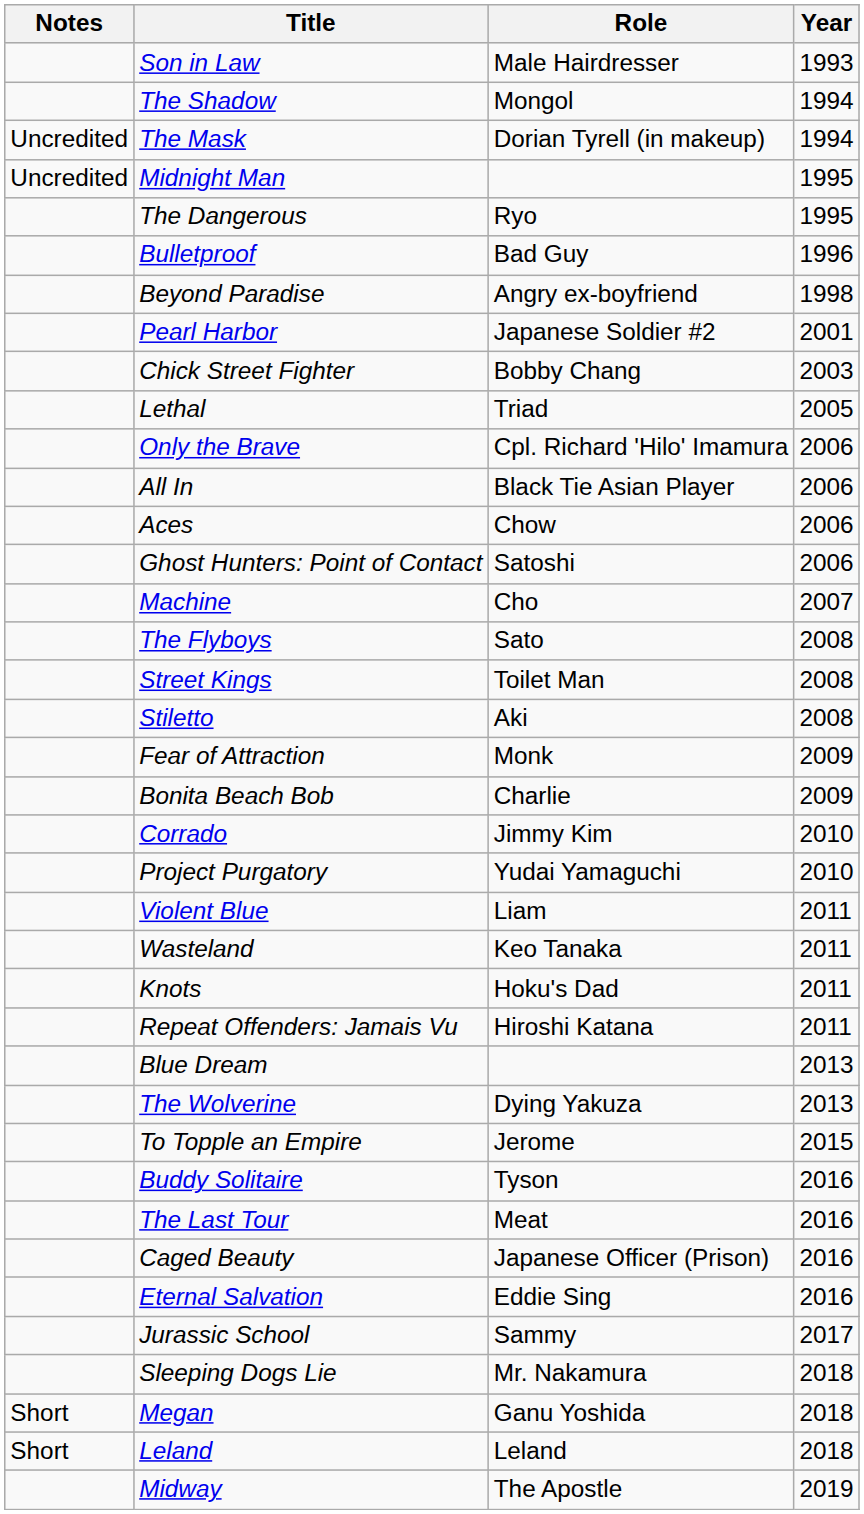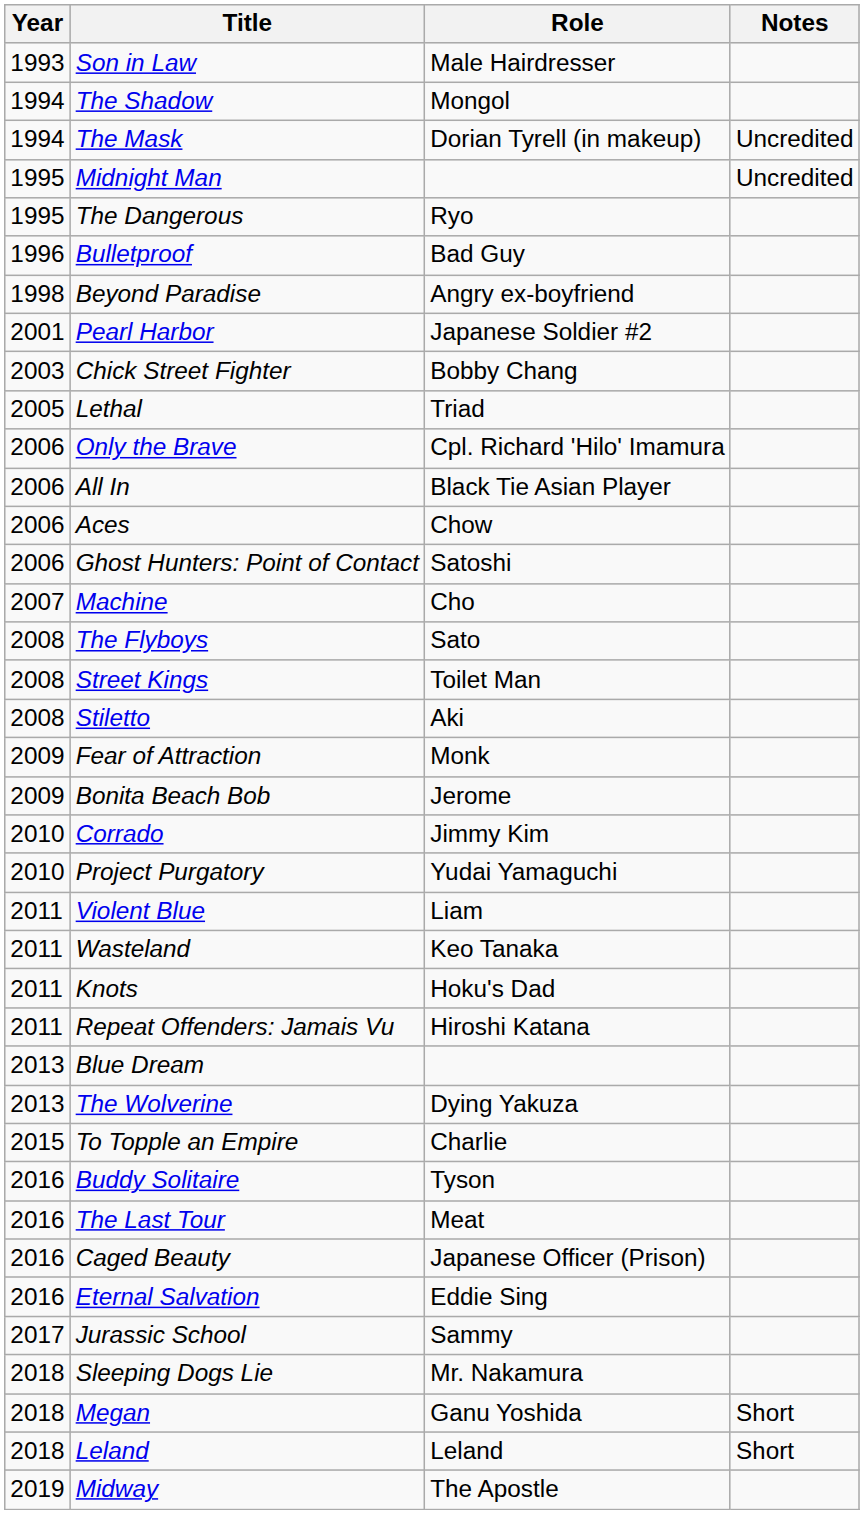columns swapped: Year <-> Notes
Bonita Beach Bob | Role: Charlie -> Jerome
To Topple an Empire | Role: Jerome -> Charlie
